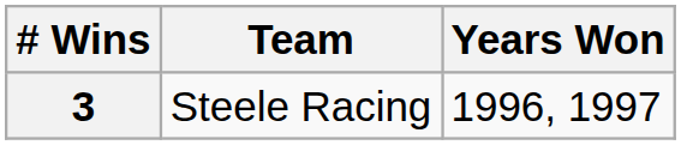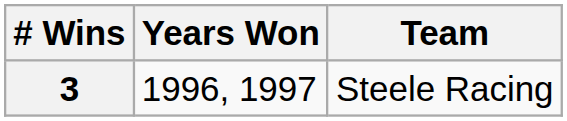columns swapped: Team <-> Years Won
